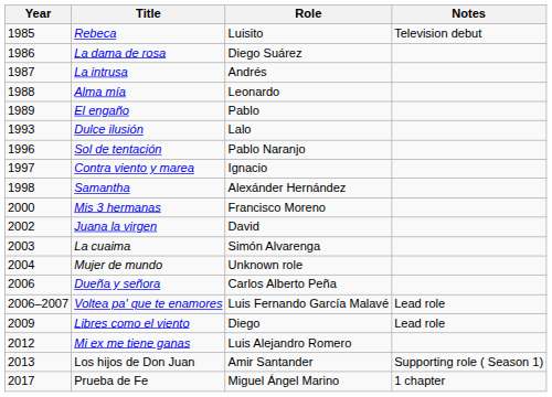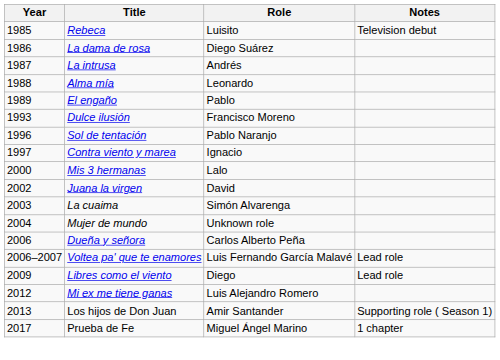Dulce ilusión | Role: Lalo -> Francisco Moreno
- row: 1998 | Samantha | Alexánder Hernández
Mis 3 hermanas | Role: Francisco Moreno -> Lalo
